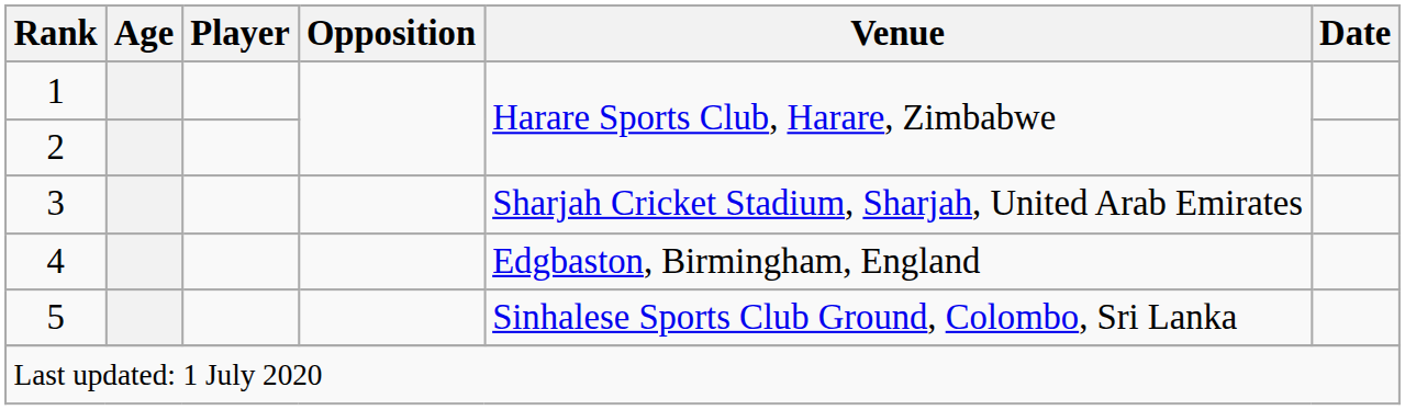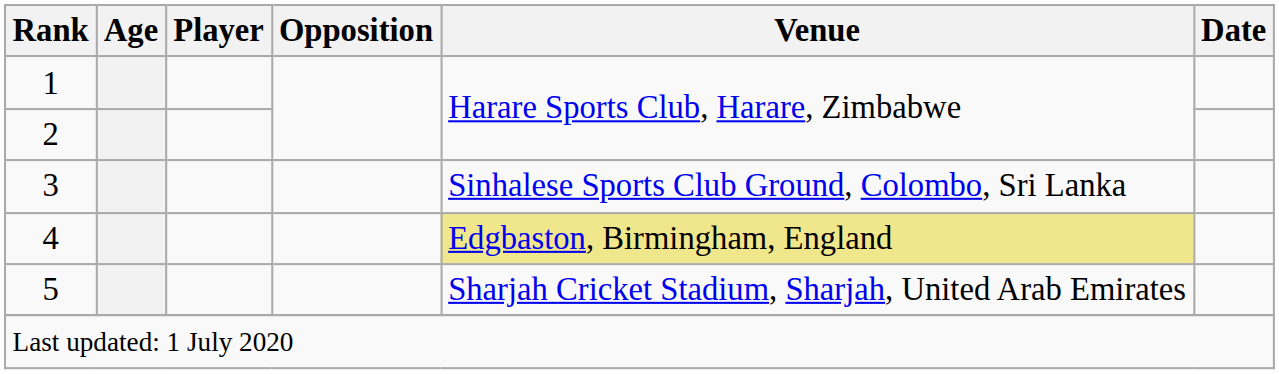3 | Venue: Sharjah Cricket Stadium, Sharjah, United Arab Emirates -> Sinhalese Sports Club Ground, Colombo, Sri Lanka
4 | Venue: no background -> khaki background
5 | Venue: Sinhalese Sports Club Ground, Colombo, Sri Lanka -> Sharjah Cricket Stadium, Sharjah, United Arab Emirates
